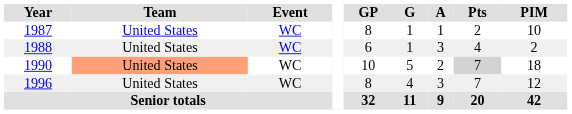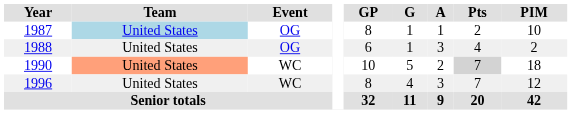1987 | Team: no background -> lightblue background
1987 | Event: WC -> OG
1988 | Event: WC -> OG
